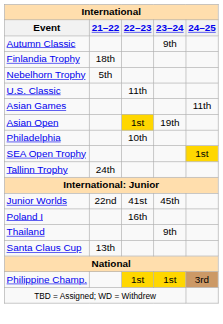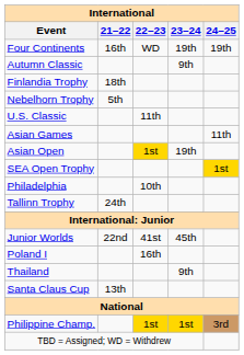+ row: Four Continents | 16th | WD | 19th | 19th
rows swapped: Philadelphia <-> SEA Open Trophy
